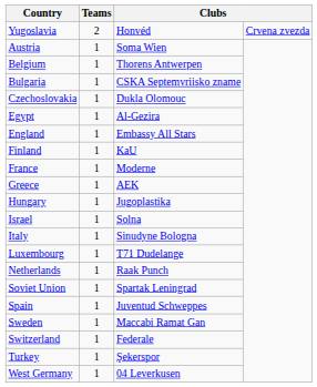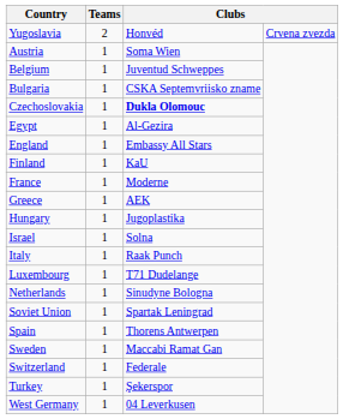Belgium | column 3: Thorens Antwerpen -> Juventud Schweppes
Czechoslovakia | column 3: normal -> bold
Italy | column 3: Sinudyne Bologna -> Raak Punch
Netherlands | column 3: Raak Punch -> Sinudyne Bologna
Spain | column 3: Juventud Schweppes -> Thorens Antwerpen
